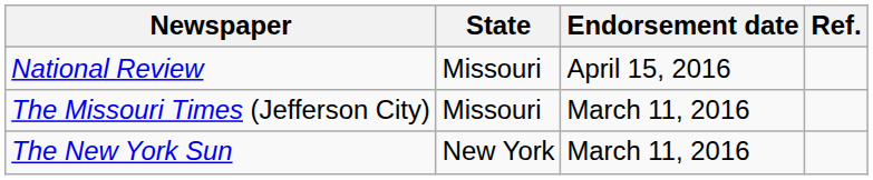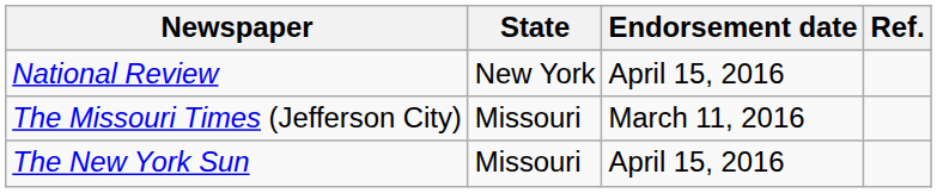National Review | State: Missouri -> New York
The New York Sun | State: New York -> Missouri
The New York Sun | Endorsement date: March 11, 2016 -> April 15, 2016
